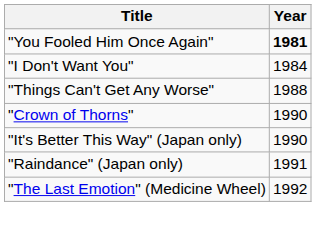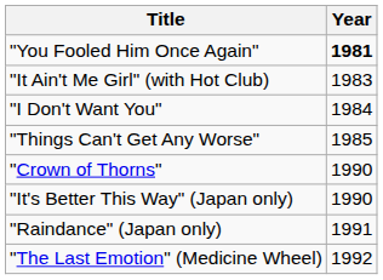+ row: "It Ain't Me Girl" (with Hot Club) | 1983
"Things Can't Get Any Worse" | Year: 1988 -> 1985
